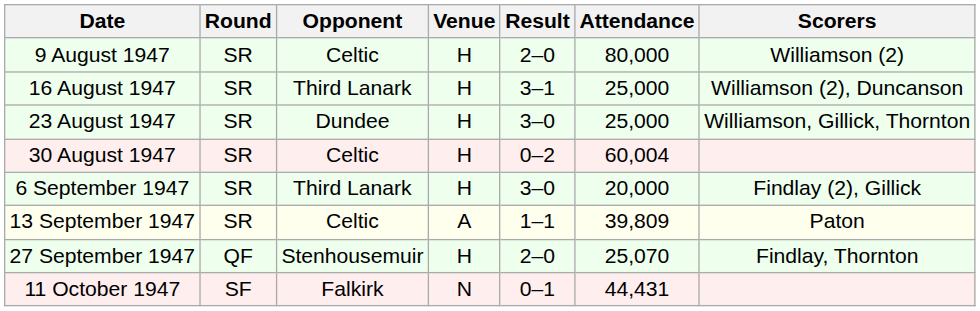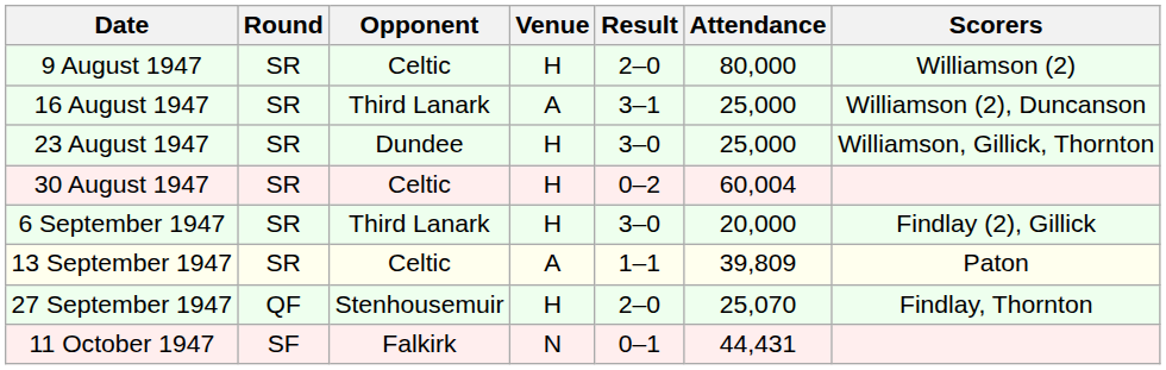16 August 1947 | Venue: H -> A
